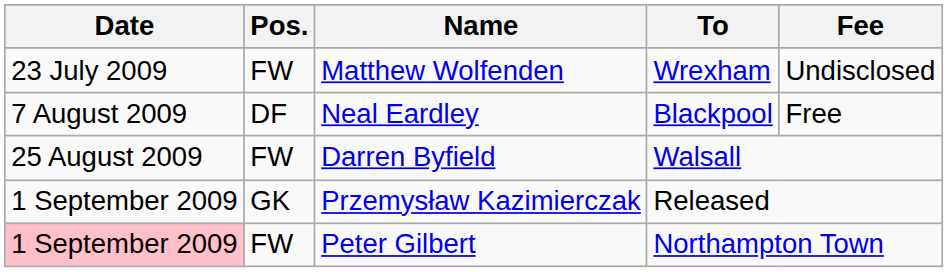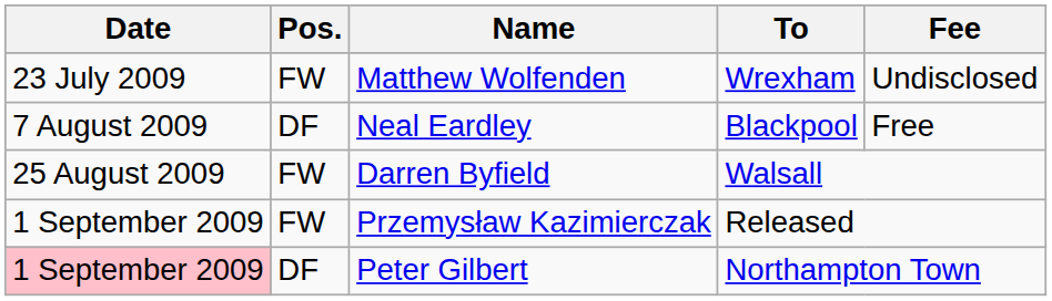Przemysław Kazimierczak | Pos.: GK -> FW
Peter Gilbert | Pos.: FW -> DF
